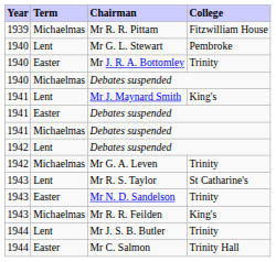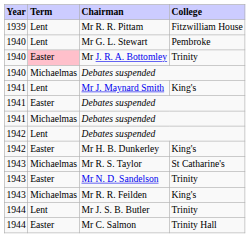Mr R. R. Pittam | Term: Michaelmas -> Lent
Mr J. R. A. Bottomley | Term: no background -> pink background
+ row: 1942 | Easter | Mr H. B. Dunkerley | King's
- row: 1942 | Michaelmas | Mr G. A. Leven | Trinity
Mr R. S. Taylor | Term: Lent -> Michaelmas
